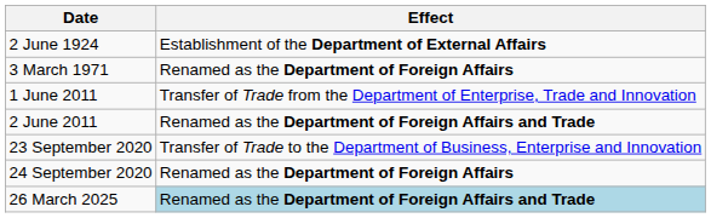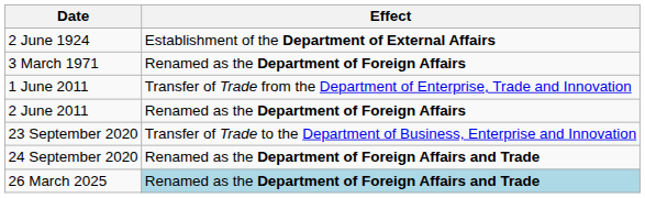2 June 2011 | Effect: Renamed as the Department of Foreign Affairs and Trade -> Renamed as the Department of Foreign Affairs
24 September 2020 | Effect: Renamed as the Department of Foreign Affairs -> Renamed as the Department of Foreign Affairs and Trade
